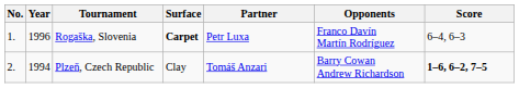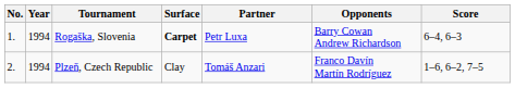Rogaška, Slovenia | Year: 1996 -> 1994
Rogaška, Slovenia | Opponents: Franco Davín Martín Rodríguez -> Barry Cowan Andrew Richardson
Plzeň, Czech Republic | Opponents: Barry Cowan Andrew Richardson -> Franco Davín Martín Rodríguez
Plzeň, Czech Republic | Score: bold -> normal
